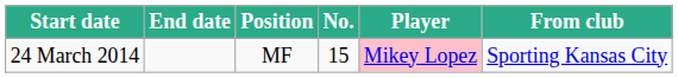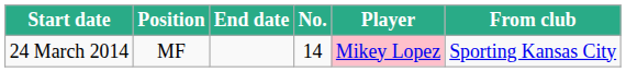columns swapped: End date <-> Position
24 March 2014 | No.: 15 -> 14
